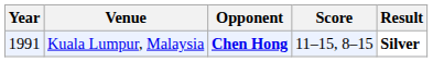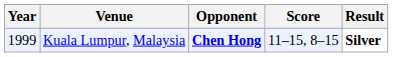Kuala Lumpur, Malaysia | Year: 1991 -> 1999
